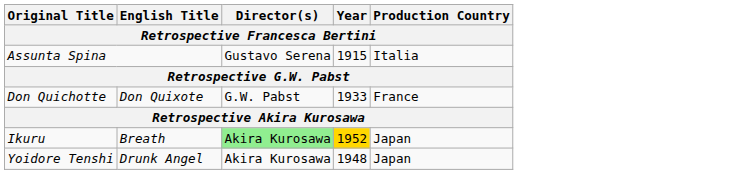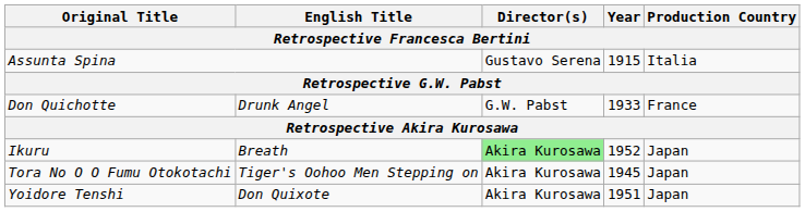Don Quichotte | English Title: Don Quixote -> Drunk Angel
Ikuru | Year: gold background -> no background
+ row: Tora No O O Fumu Otokotachi | Tiger's Oohoo Men Stepping on | Akira Kurosawa | 1945 | Japan
Yoidore Tenshi | English Title: Drunk Angel -> Don Quixote
Yoidore Tenshi | Year: 1948 -> 1951
